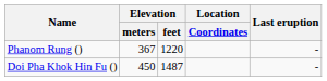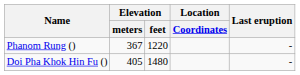Doi Pha Khok Hin Fu () | Elevation / meters: 450 -> 405
Doi Pha Khok Hin Fu () | Elevation / feet: 1487 -> 1480
